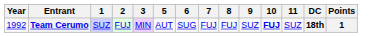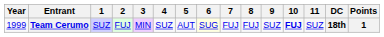+ column: 4 | SUZ
Team Cerumo | Year: 1992 -> 1999
Team Cerumo | 6: no background -> lightyellow background
